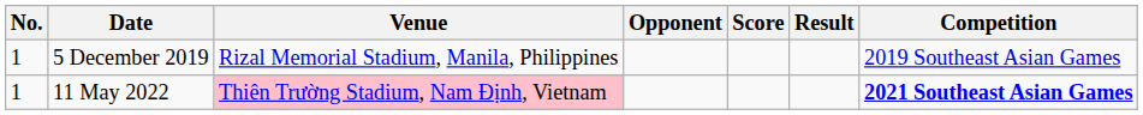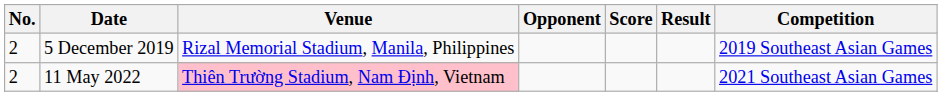5 December 2019 | No.: 1 -> 2
11 May 2022 | No.: 1 -> 2
11 May 2022 | Competition: bold -> normal
